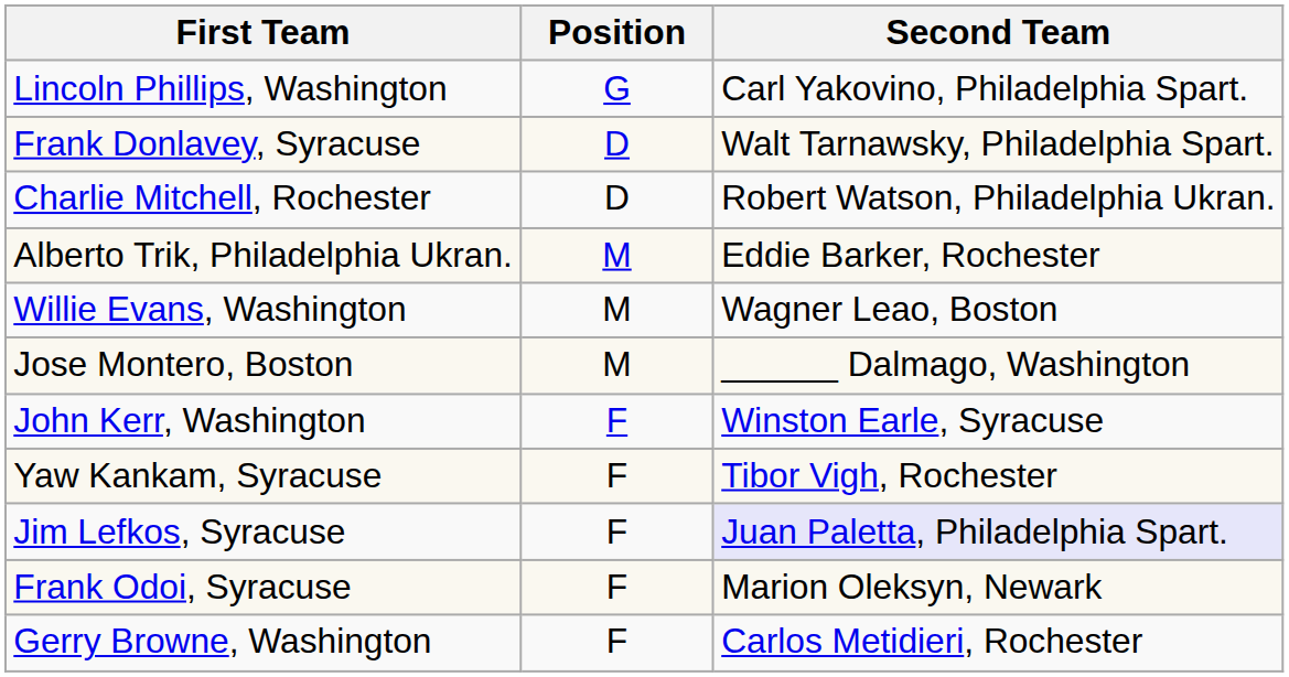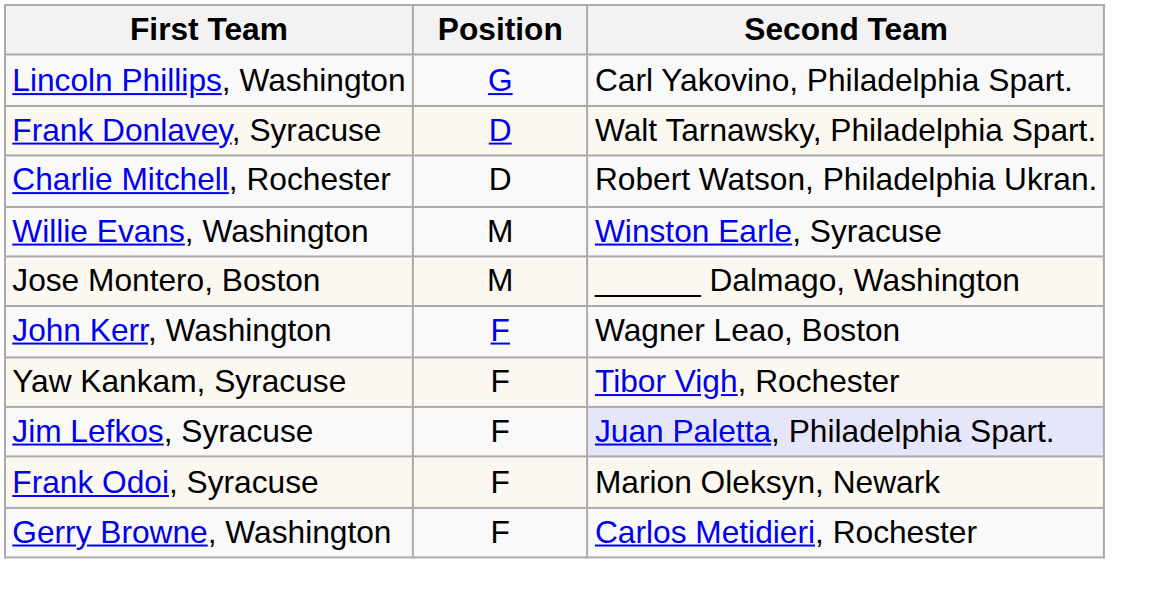- row: Alberto Trik, Philadelphia Ukran. | M | Eddie Barker, Rochester
Willie Evans, Washington | Second Team: Wagner Leao, Boston -> Winston Earle, Syracuse
John Kerr, Washington | Second Team: Winston Earle, Syracuse -> Wagner Leao, Boston
